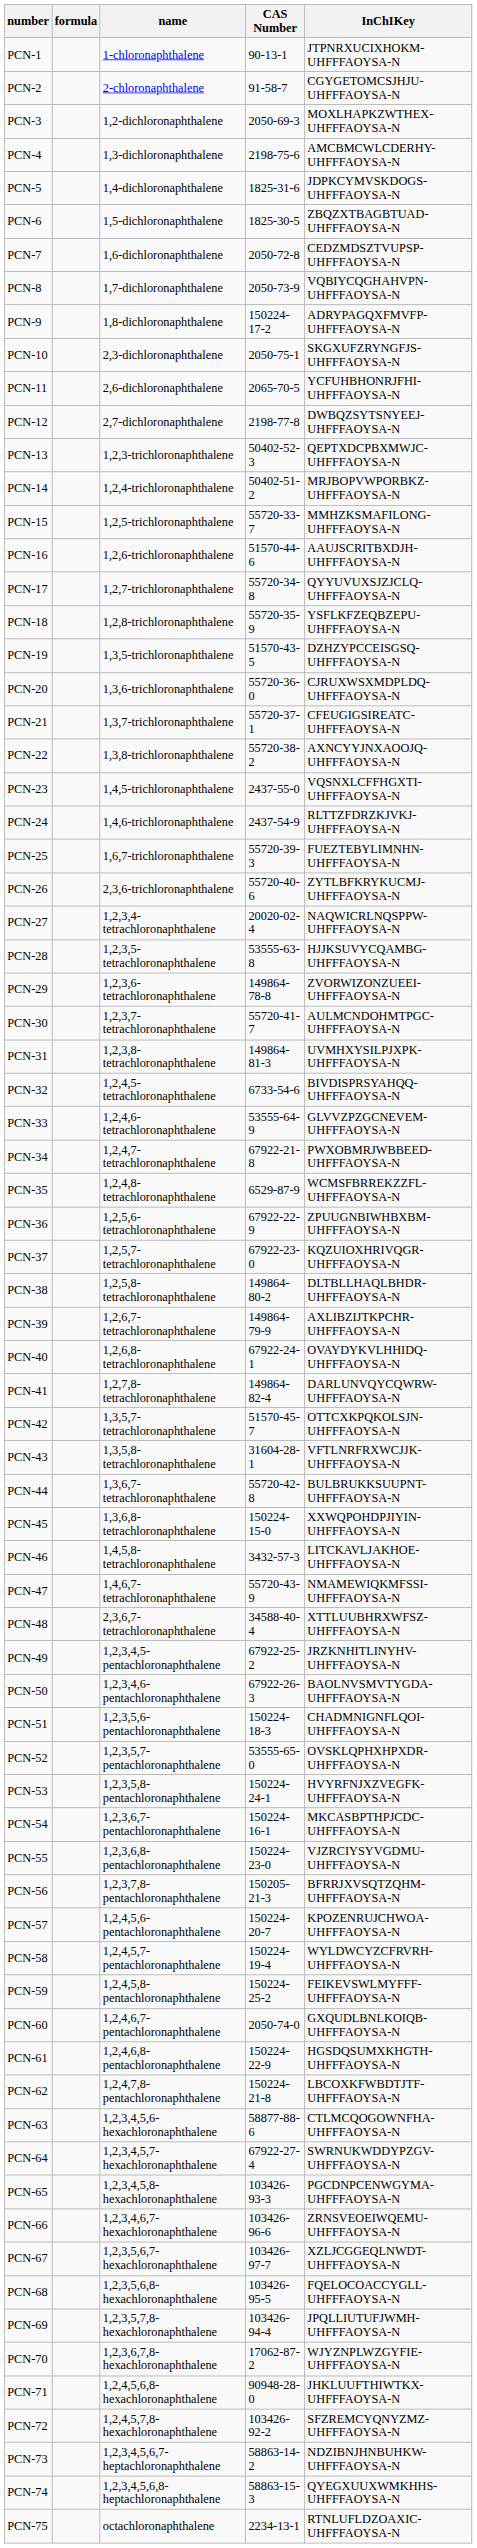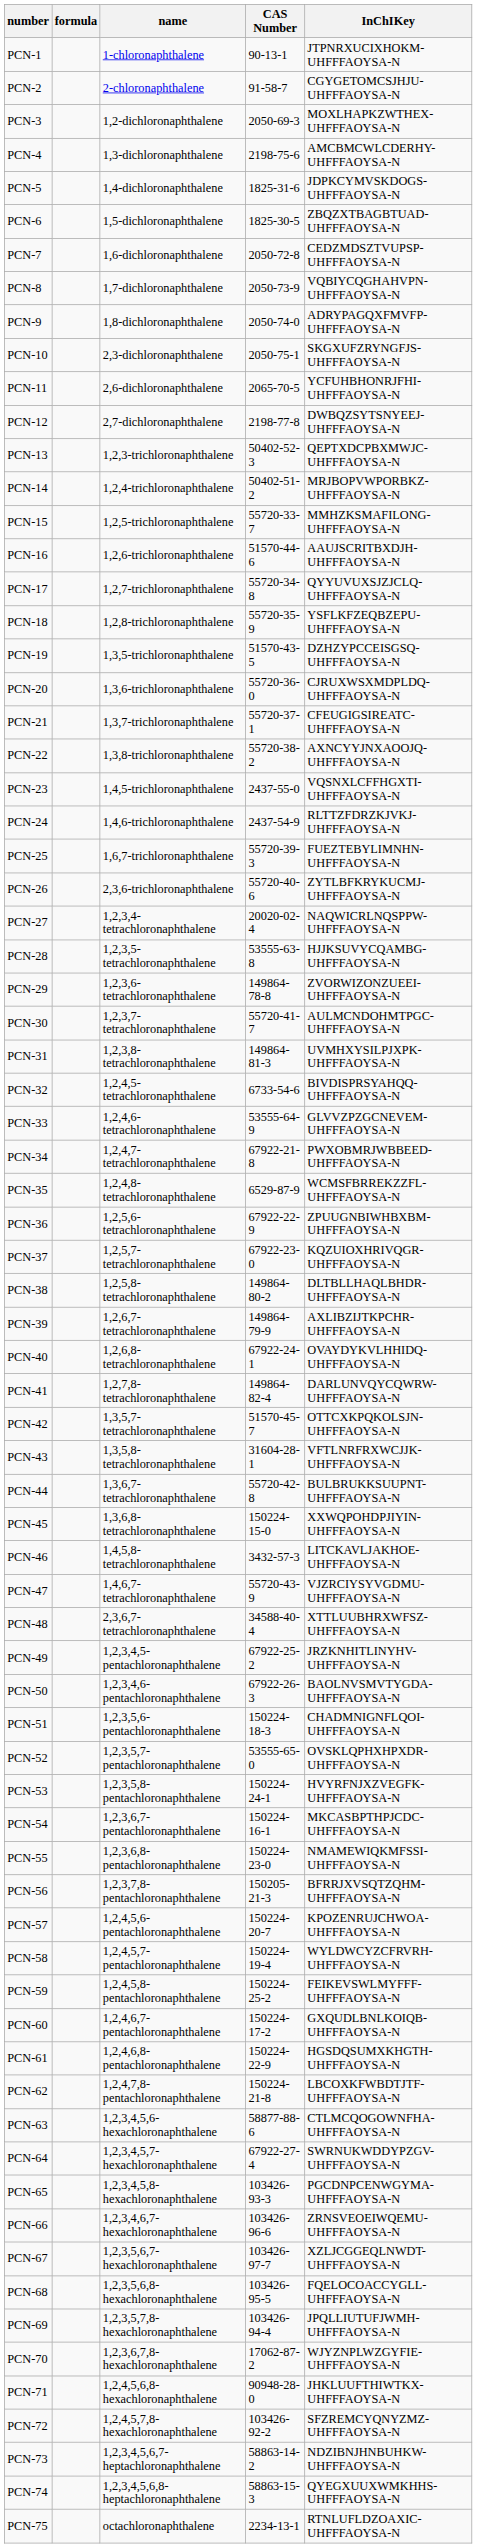PCN-9 | CAS Number: 150224-17-2 -> 2050-74-0
PCN-47 | InChIKey: NMAMEWIQKMFSSI-UHFFFAOYSA-N -> VJZRCIYSYVGDMU-UHFFFAOYSA-N
PCN-55 | InChIKey: VJZRCIYSYVGDMU-UHFFFAOYSA-N -> NMAMEWIQKMFSSI-UHFFFAOYSA-N
PCN-60 | CAS Number: 2050-74-0 -> 150224-17-2
